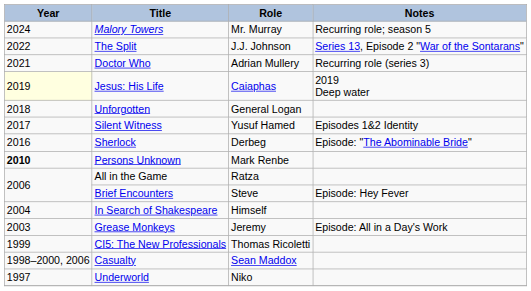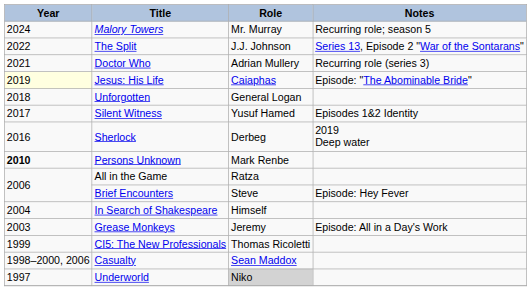Jesus: His Life | Notes: 2019 Deep water -> Episode: "The Abominable Bride"
Sherlock | Notes: Episode: "The Abominable Bride" -> 2019 Deep water
Underworld | Role: no background -> lightgrey background
